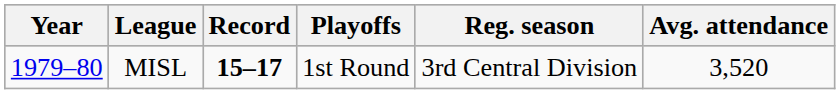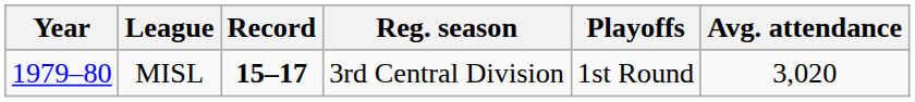columns swapped: Reg. season <-> Playoffs
MISL | Avg. attendance: 3,520 -> 3,020
